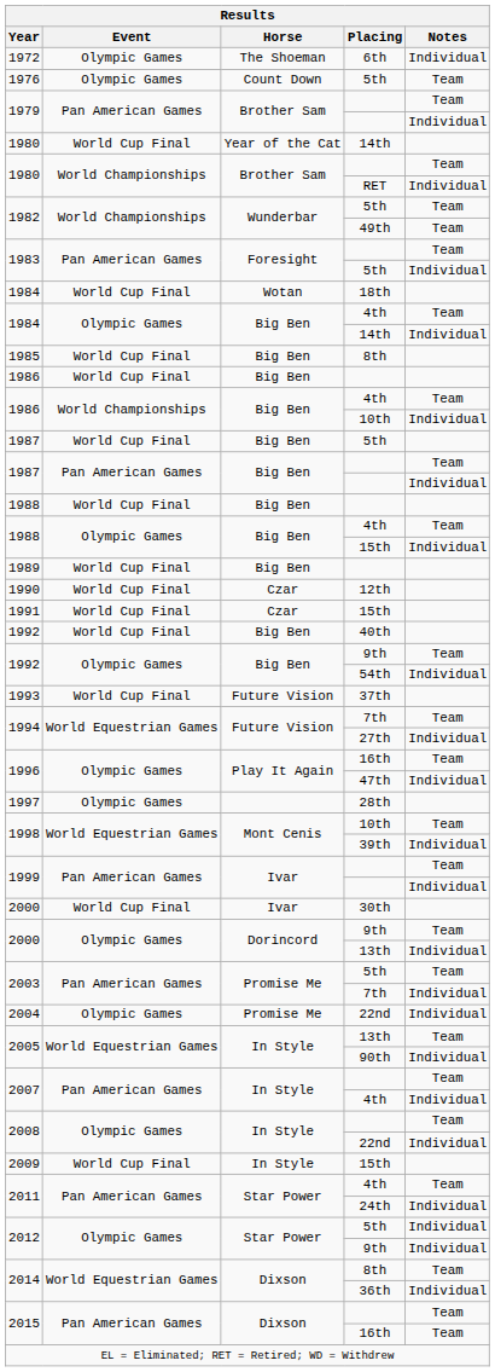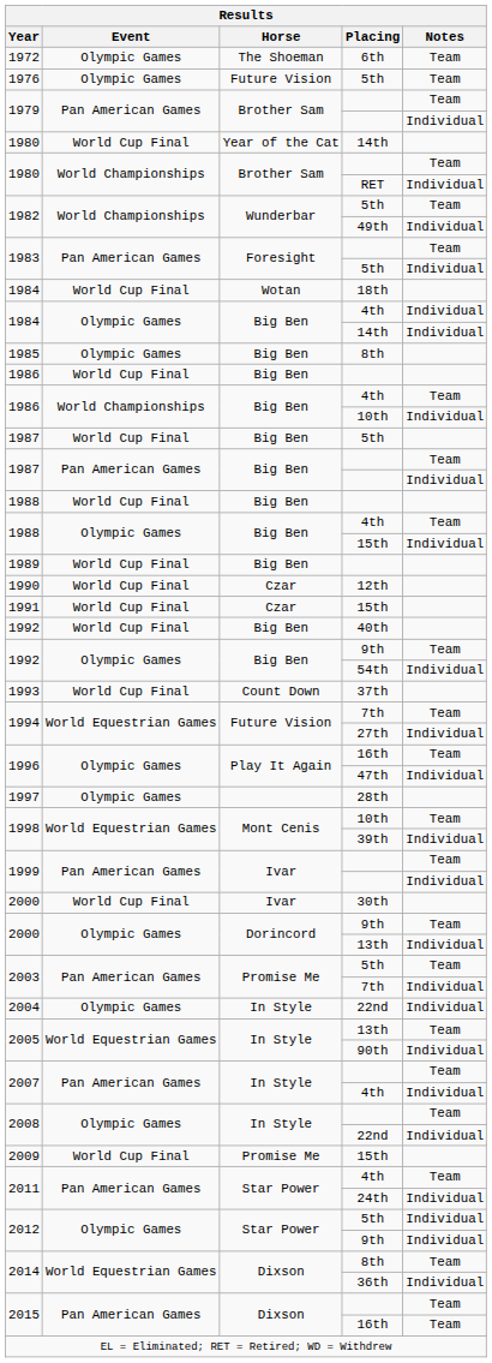1972 | Notes: Individual -> Team
1976 | Horse: Count Down -> Future Vision
1982 / 49th | Notes: Team -> Individual
1984 / 4th | Notes: Team -> Individual
1985 | Event: World Cup Final -> Olympic Games
1993 | Horse: Future Vision -> Count Down
2004 | Horse: Promise Me -> In Style
2009 | Horse: In Style -> Promise Me
